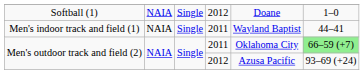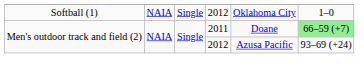Softball (1) | column 5: Doane -> Oklahoma City
- row: Men's indoor track and field (1) | NAIA | Single | 2011 | Wayland Baptist | 44–41
Men's outdoor track and field (2) / 2011 | column 5: Oklahoma City -> Doane
